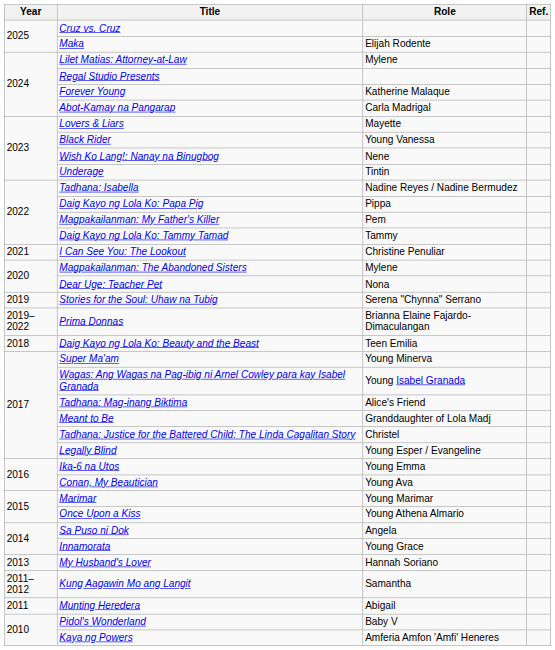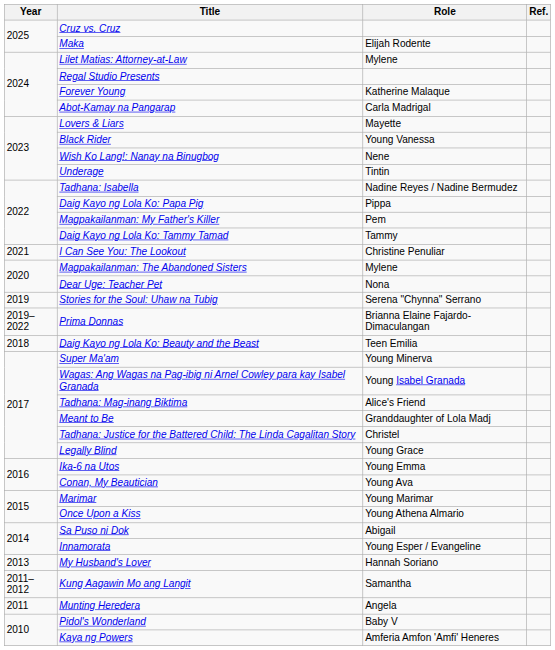Legally Blind | Role: Young Esper / Evangeline -> Young Grace
Sa Puso ni Dok | Role: Angela -> Abigail
Innamorata | Role: Young Grace -> Young Esper / Evangeline
Munting Heredera | Role: Abigail -> Angela
